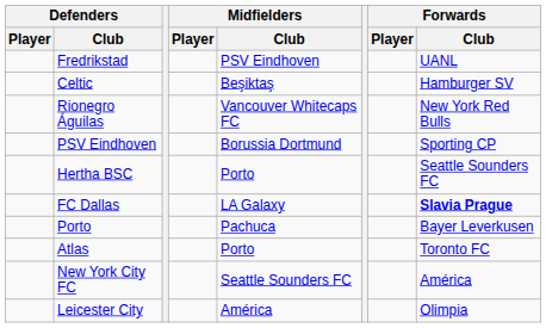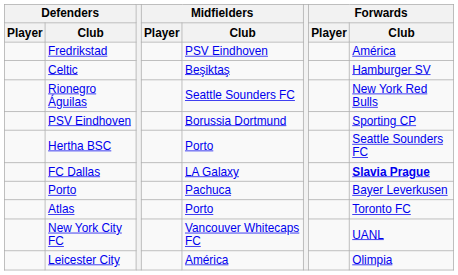Fredrikstad | Forwards / Club: UANL -> América
Rionegro Águilas | Midfielders / Club: Vancouver Whitecaps FC -> Seattle Sounders FC
New York City FC | Midfielders / Club: Seattle Sounders FC -> Vancouver Whitecaps FC
New York City FC | Forwards / Club: América -> UANL
